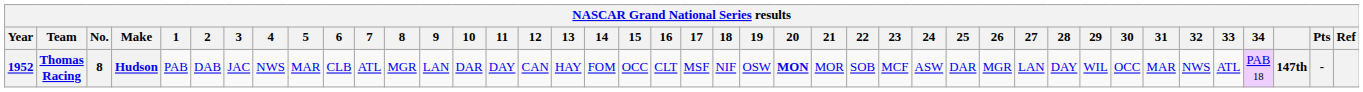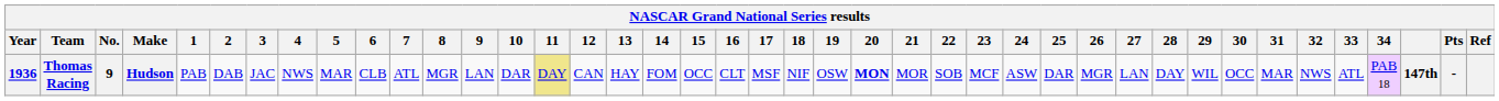Thomas Racing | Year: 1952 -> 1936
Thomas Racing | No.: 8 -> 9
Thomas Racing | 11: no background -> khaki background
